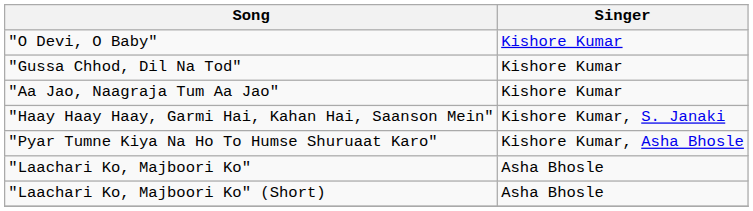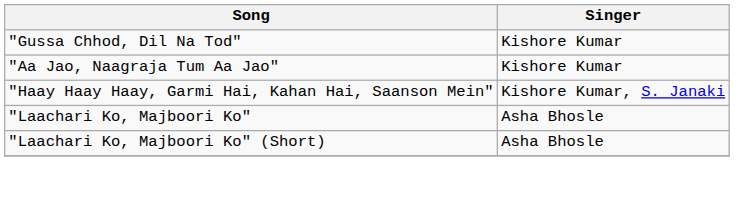- row: "O Devi, O Baby" | Kishore Kumar
- row: "Pyar Tumne Kiya Na Ho To Humse Shuruaat Karo" | Kishore Kumar, Asha Bhosle
